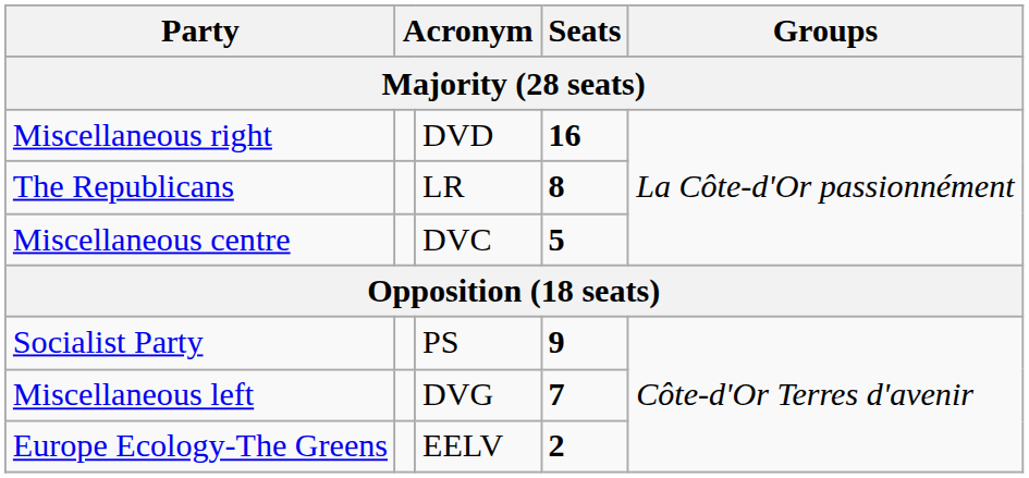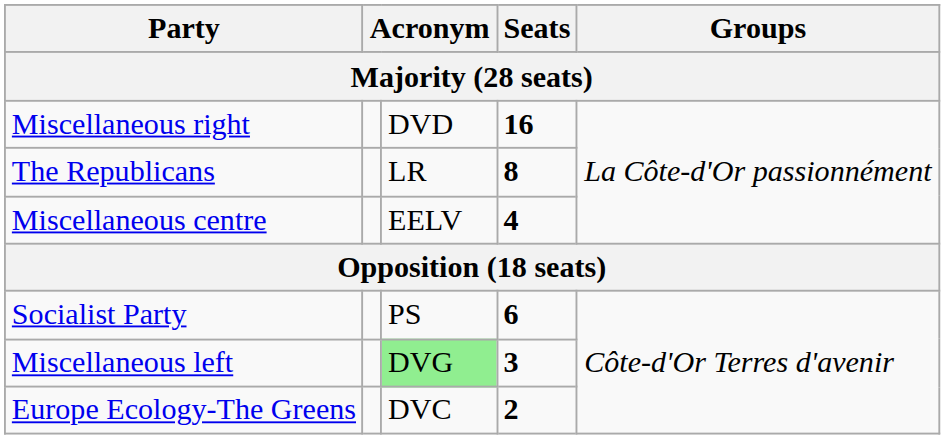Miscellaneous centre | column 3: DVC -> EELV
Miscellaneous centre | Seats: 5 -> 4
Socialist Party | Seats: 9 -> 6
Miscellaneous left | column 3: no background -> lightgreen background
Miscellaneous left | Seats: 7 -> 3
Europe Ecology-The Greens | column 3: EELV -> DVC
